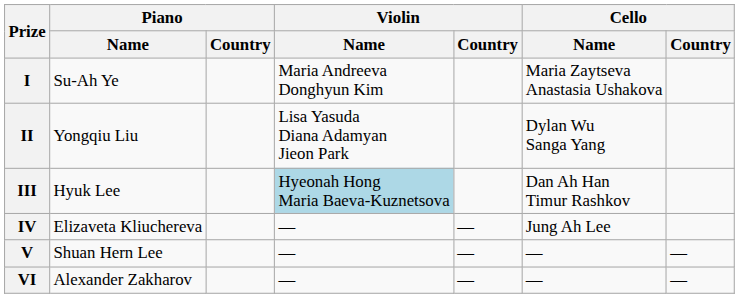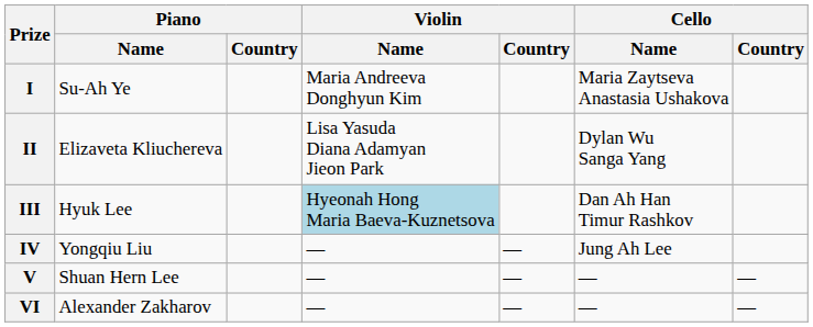II | Piano / Name: Yongqiu Liu -> Elizaveta Kliuchereva
IV | Piano / Name: Elizaveta Kliuchereva -> Yongqiu Liu
